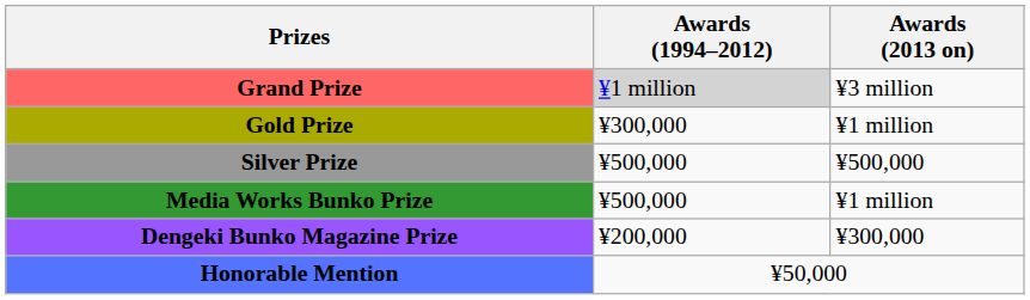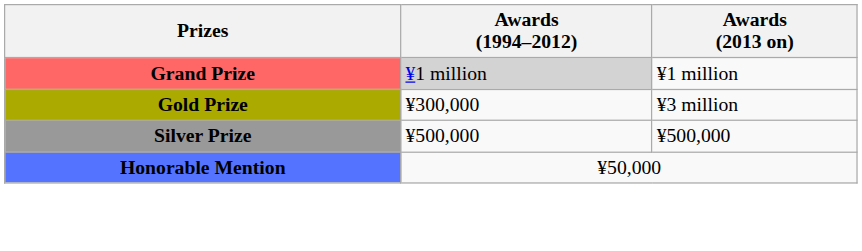Grand Prize | Awards (2013 on): ¥3 million -> ¥1 million
Gold Prize | Awards (2013 on): ¥1 million -> ¥3 million
- row: Media Works Bunko Prize | ¥500,000 | ¥1 million
- row: Dengeki Bunko Magazine Prize | ¥200,000 | ¥300,000
